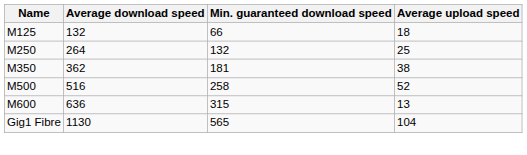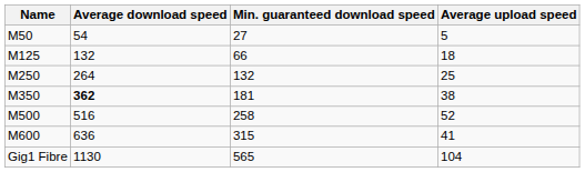+ row: M50 | 54 | 27 | 5
M350 | Average download speed: normal -> bold
M600 | Average upload speed: 13 -> 41
